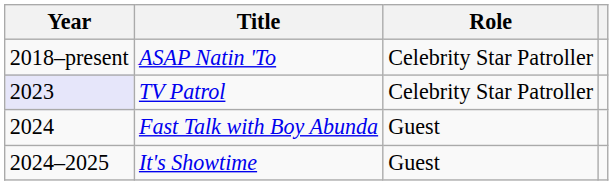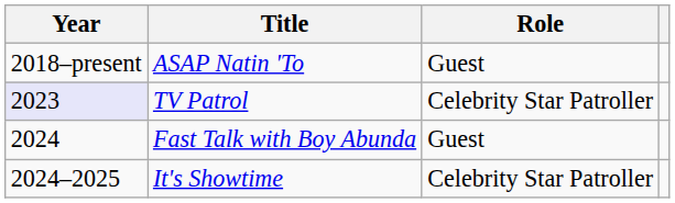ASAP Natin 'To | Role: Celebrity Star Patroller -> Guest
It's Showtime | Role: Guest -> Celebrity Star Patroller
